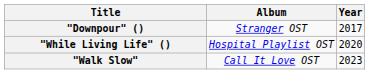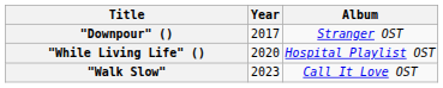columns swapped: Year <-> Album
